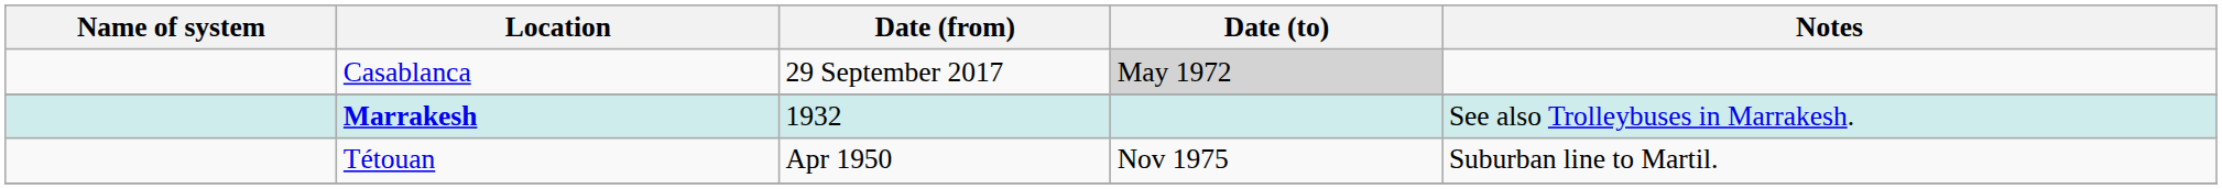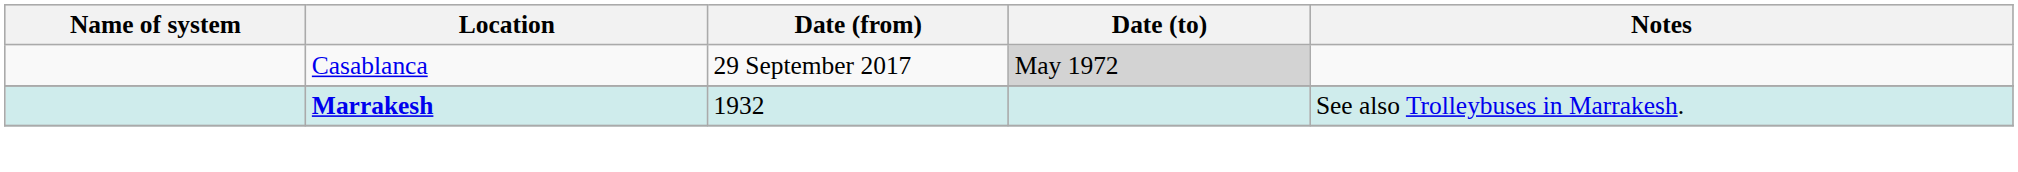- row: Tétouan | Apr 1950 | Nov 1975 | Suburban line to Martil.
